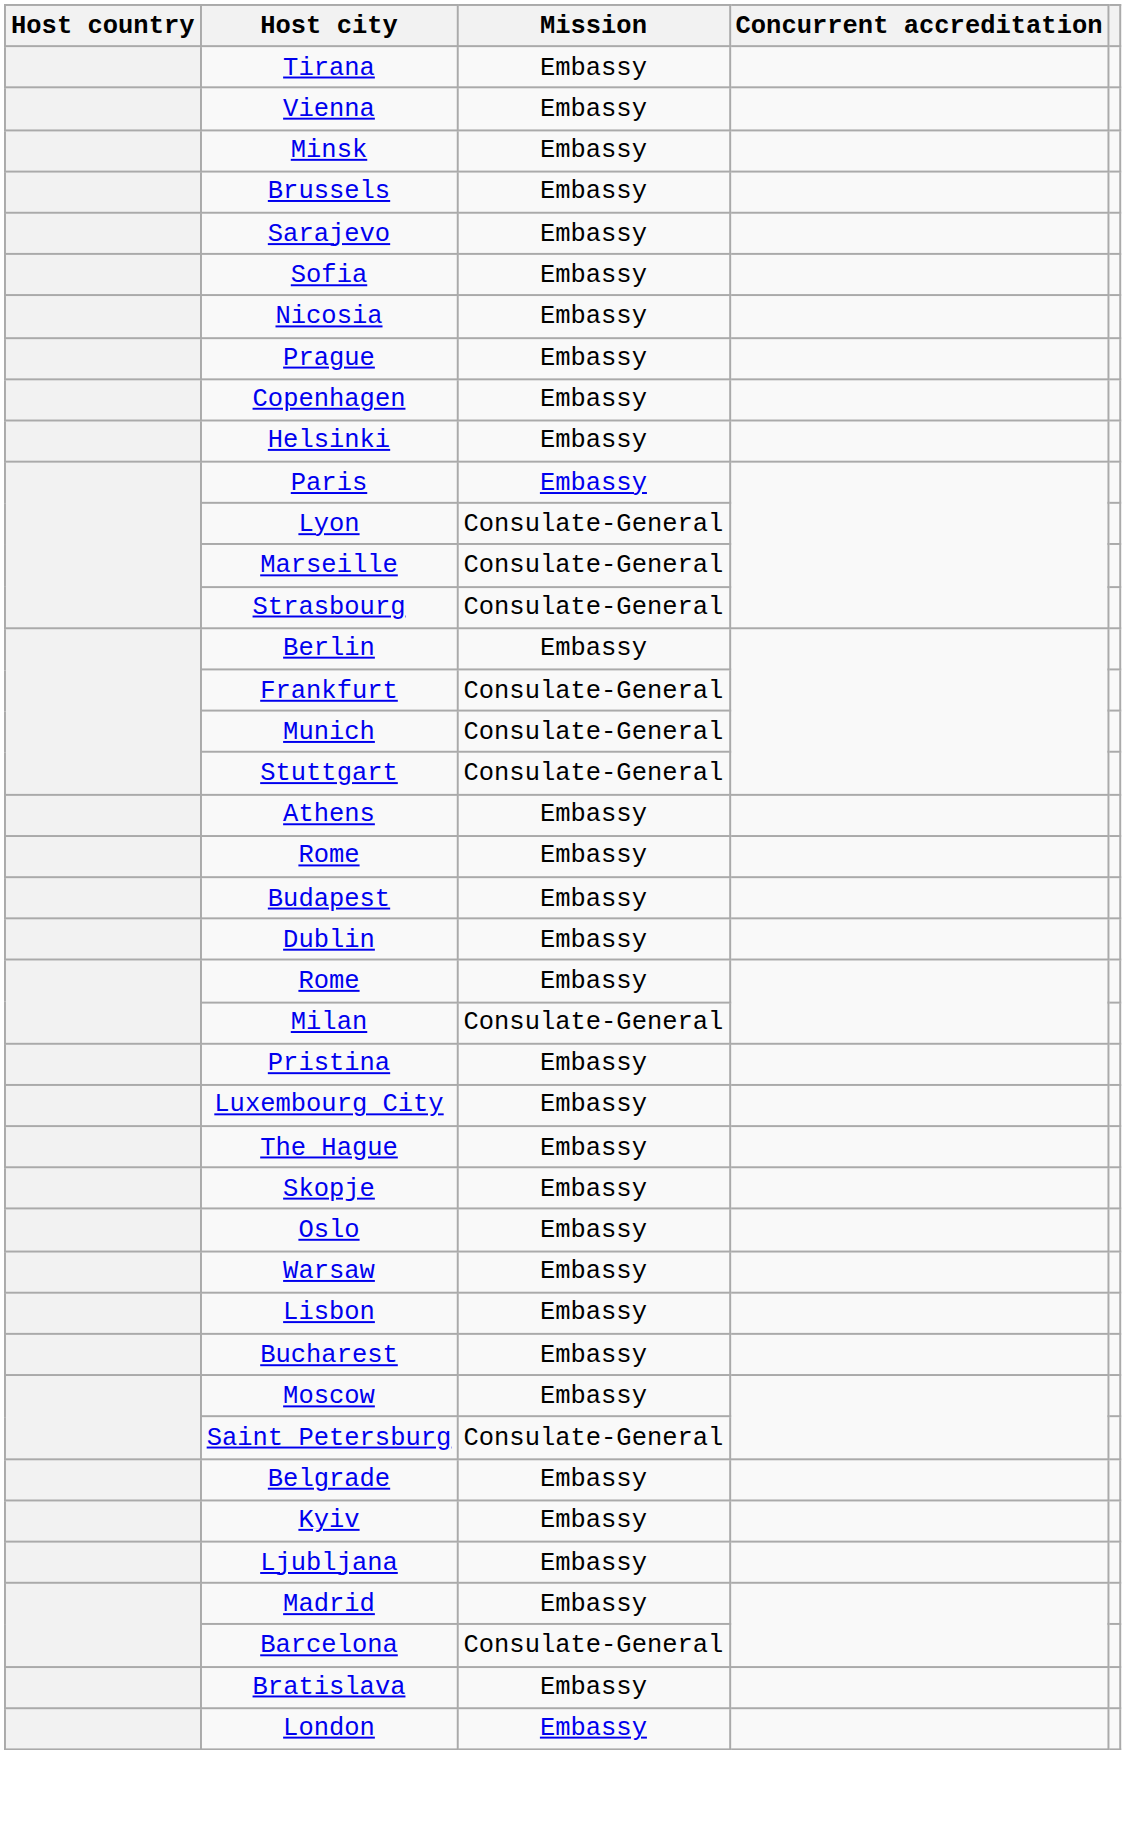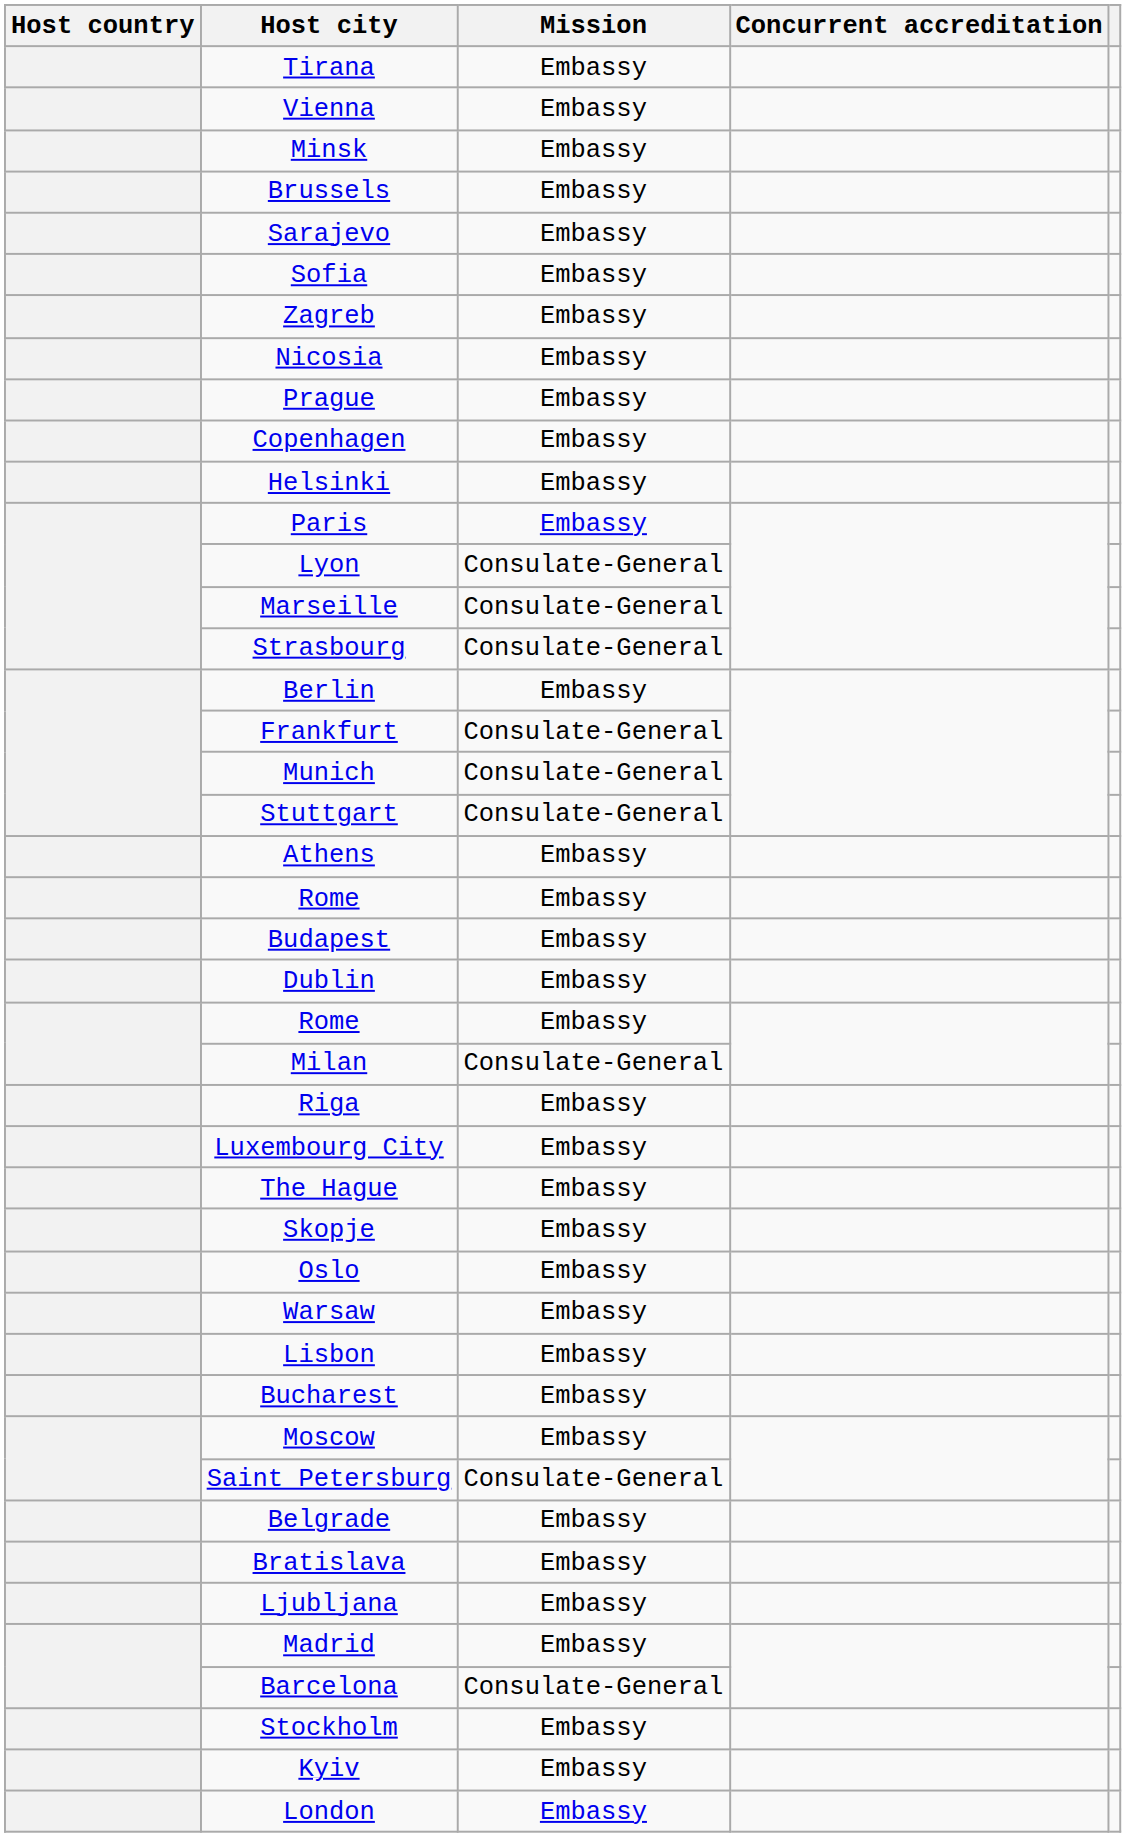+ row: Zagreb | Embassy
- row: Pristina | Embassy
+ row: Riga | Embassy
rows swapped: Bratislava <-> Kyiv
+ row: Stockholm | Embassy
